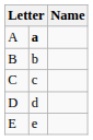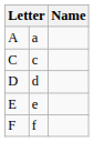A | column 2: bold -> normal
- row: B | b
+ row: F | f
